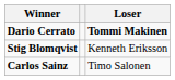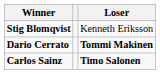rows swapped: Dario Cerrato <-> Stig Blomqvist
Carlos Sainz | Loser: normal -> bold
